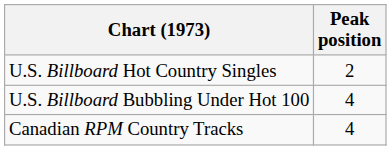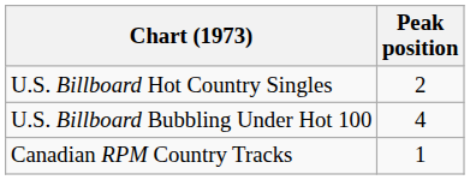Canadian RPM Country Tracks | Peak position: 4 -> 1
